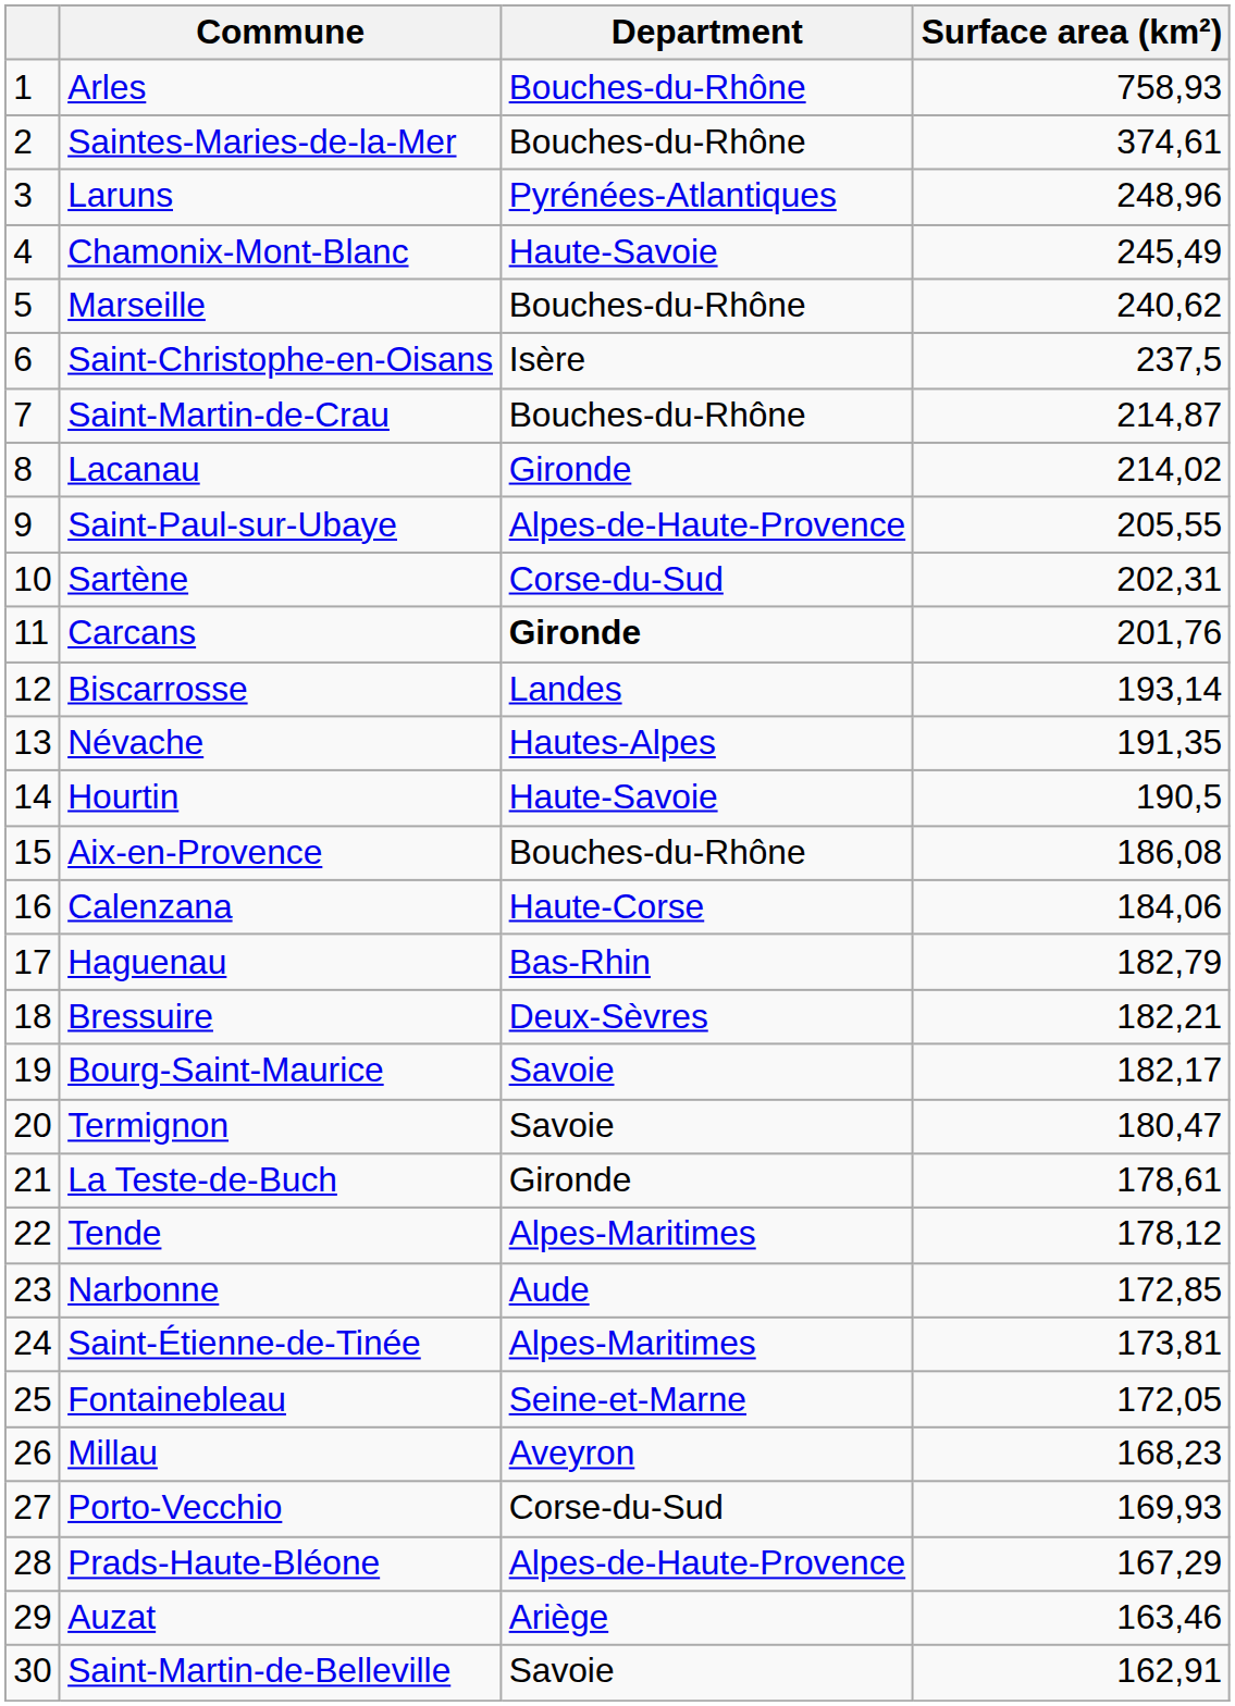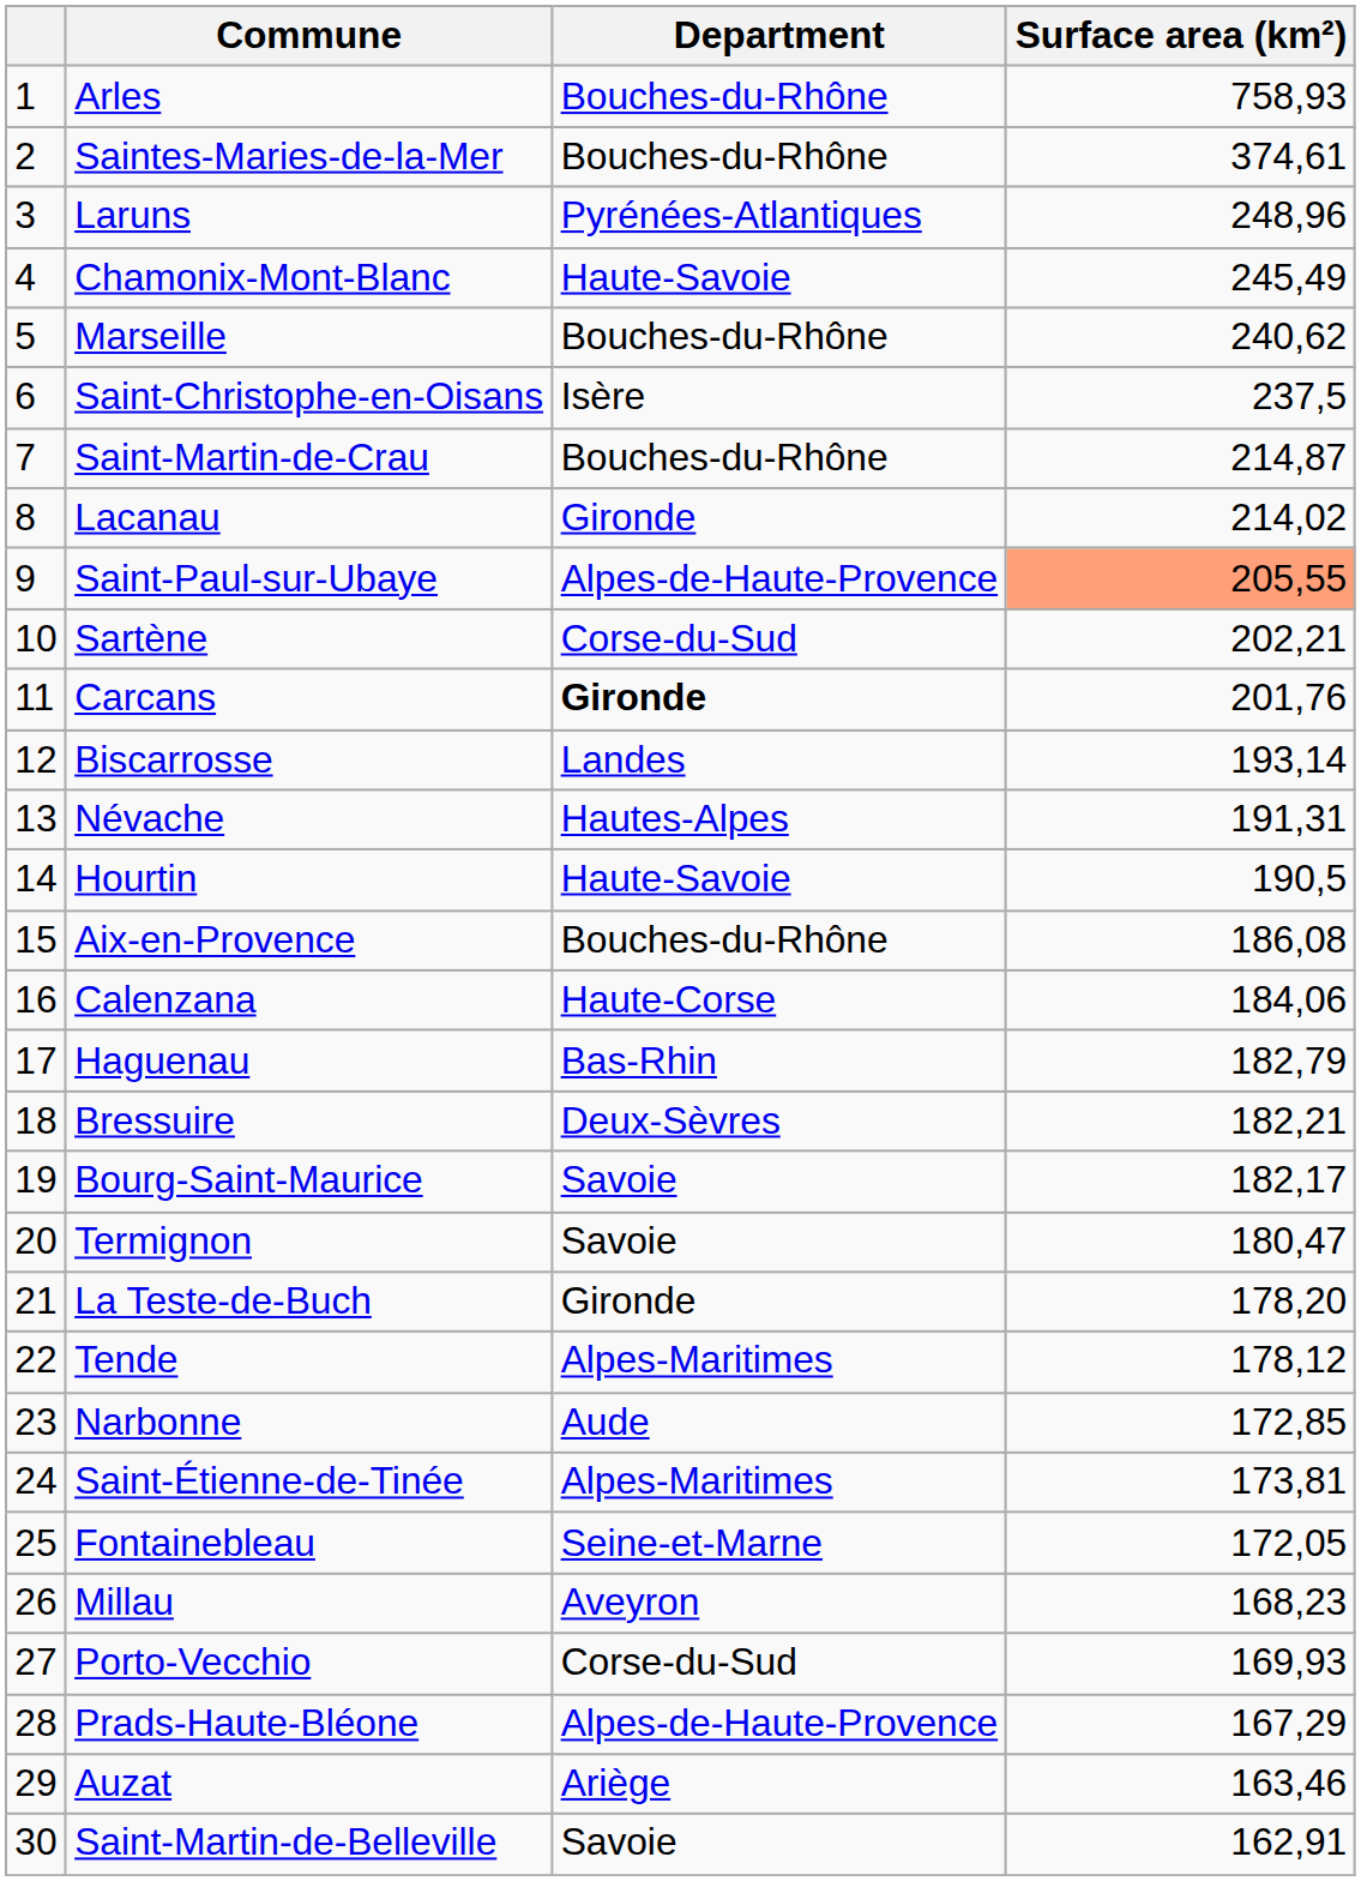Saint-Paul-sur-Ubaye | Surface area (km²): no background -> lightsalmon background
Sartène | Surface area (km²): 202,31 -> 202,21
Névache | Surface area (km²): 191,35 -> 191,31
La Teste-de-Buch | Surface area (km²): 178,61 -> 178,20
